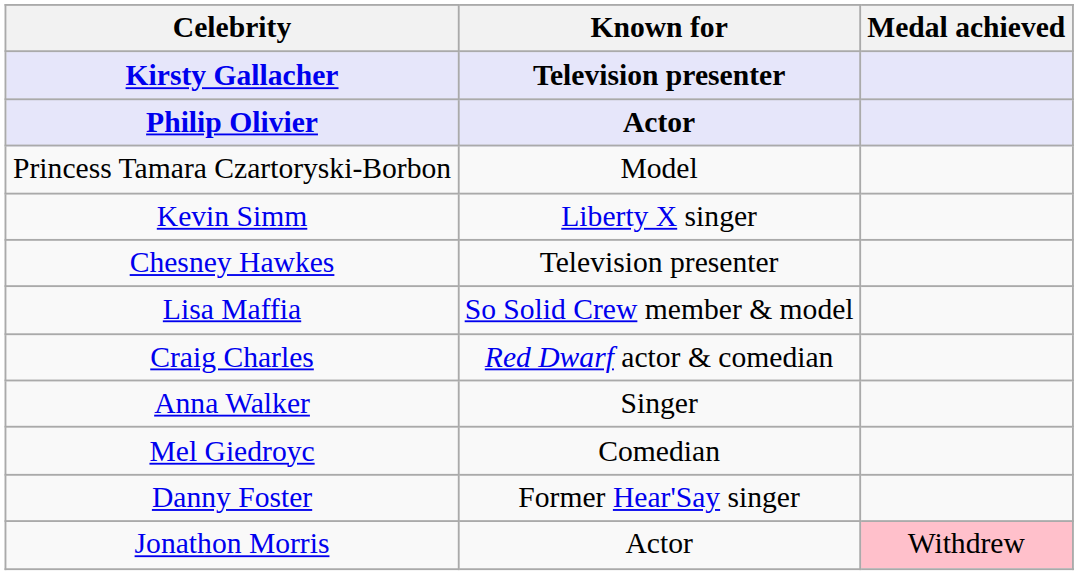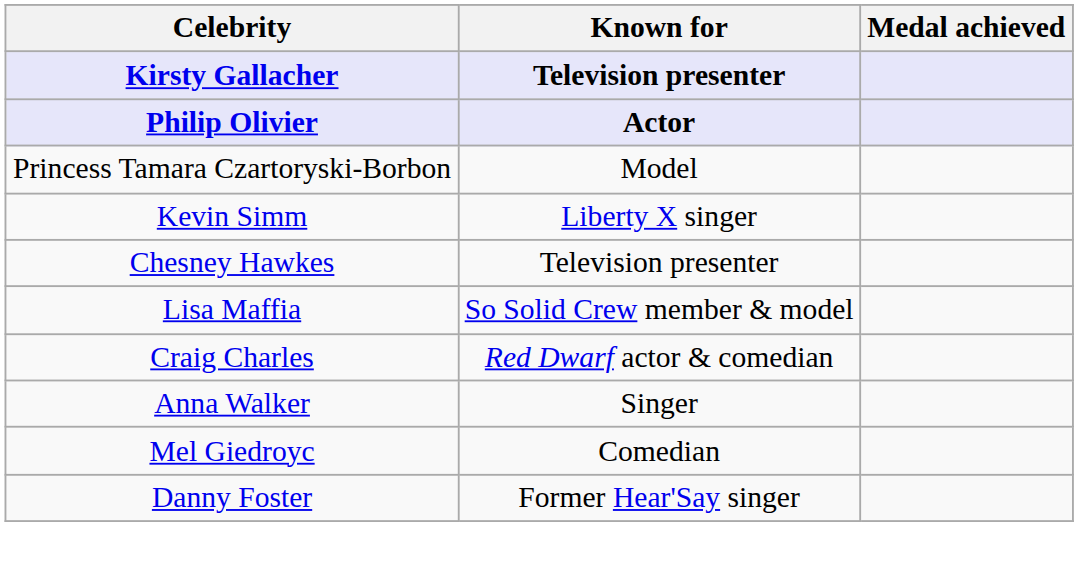- row: Jonathon Morris | Actor | Withdrew
